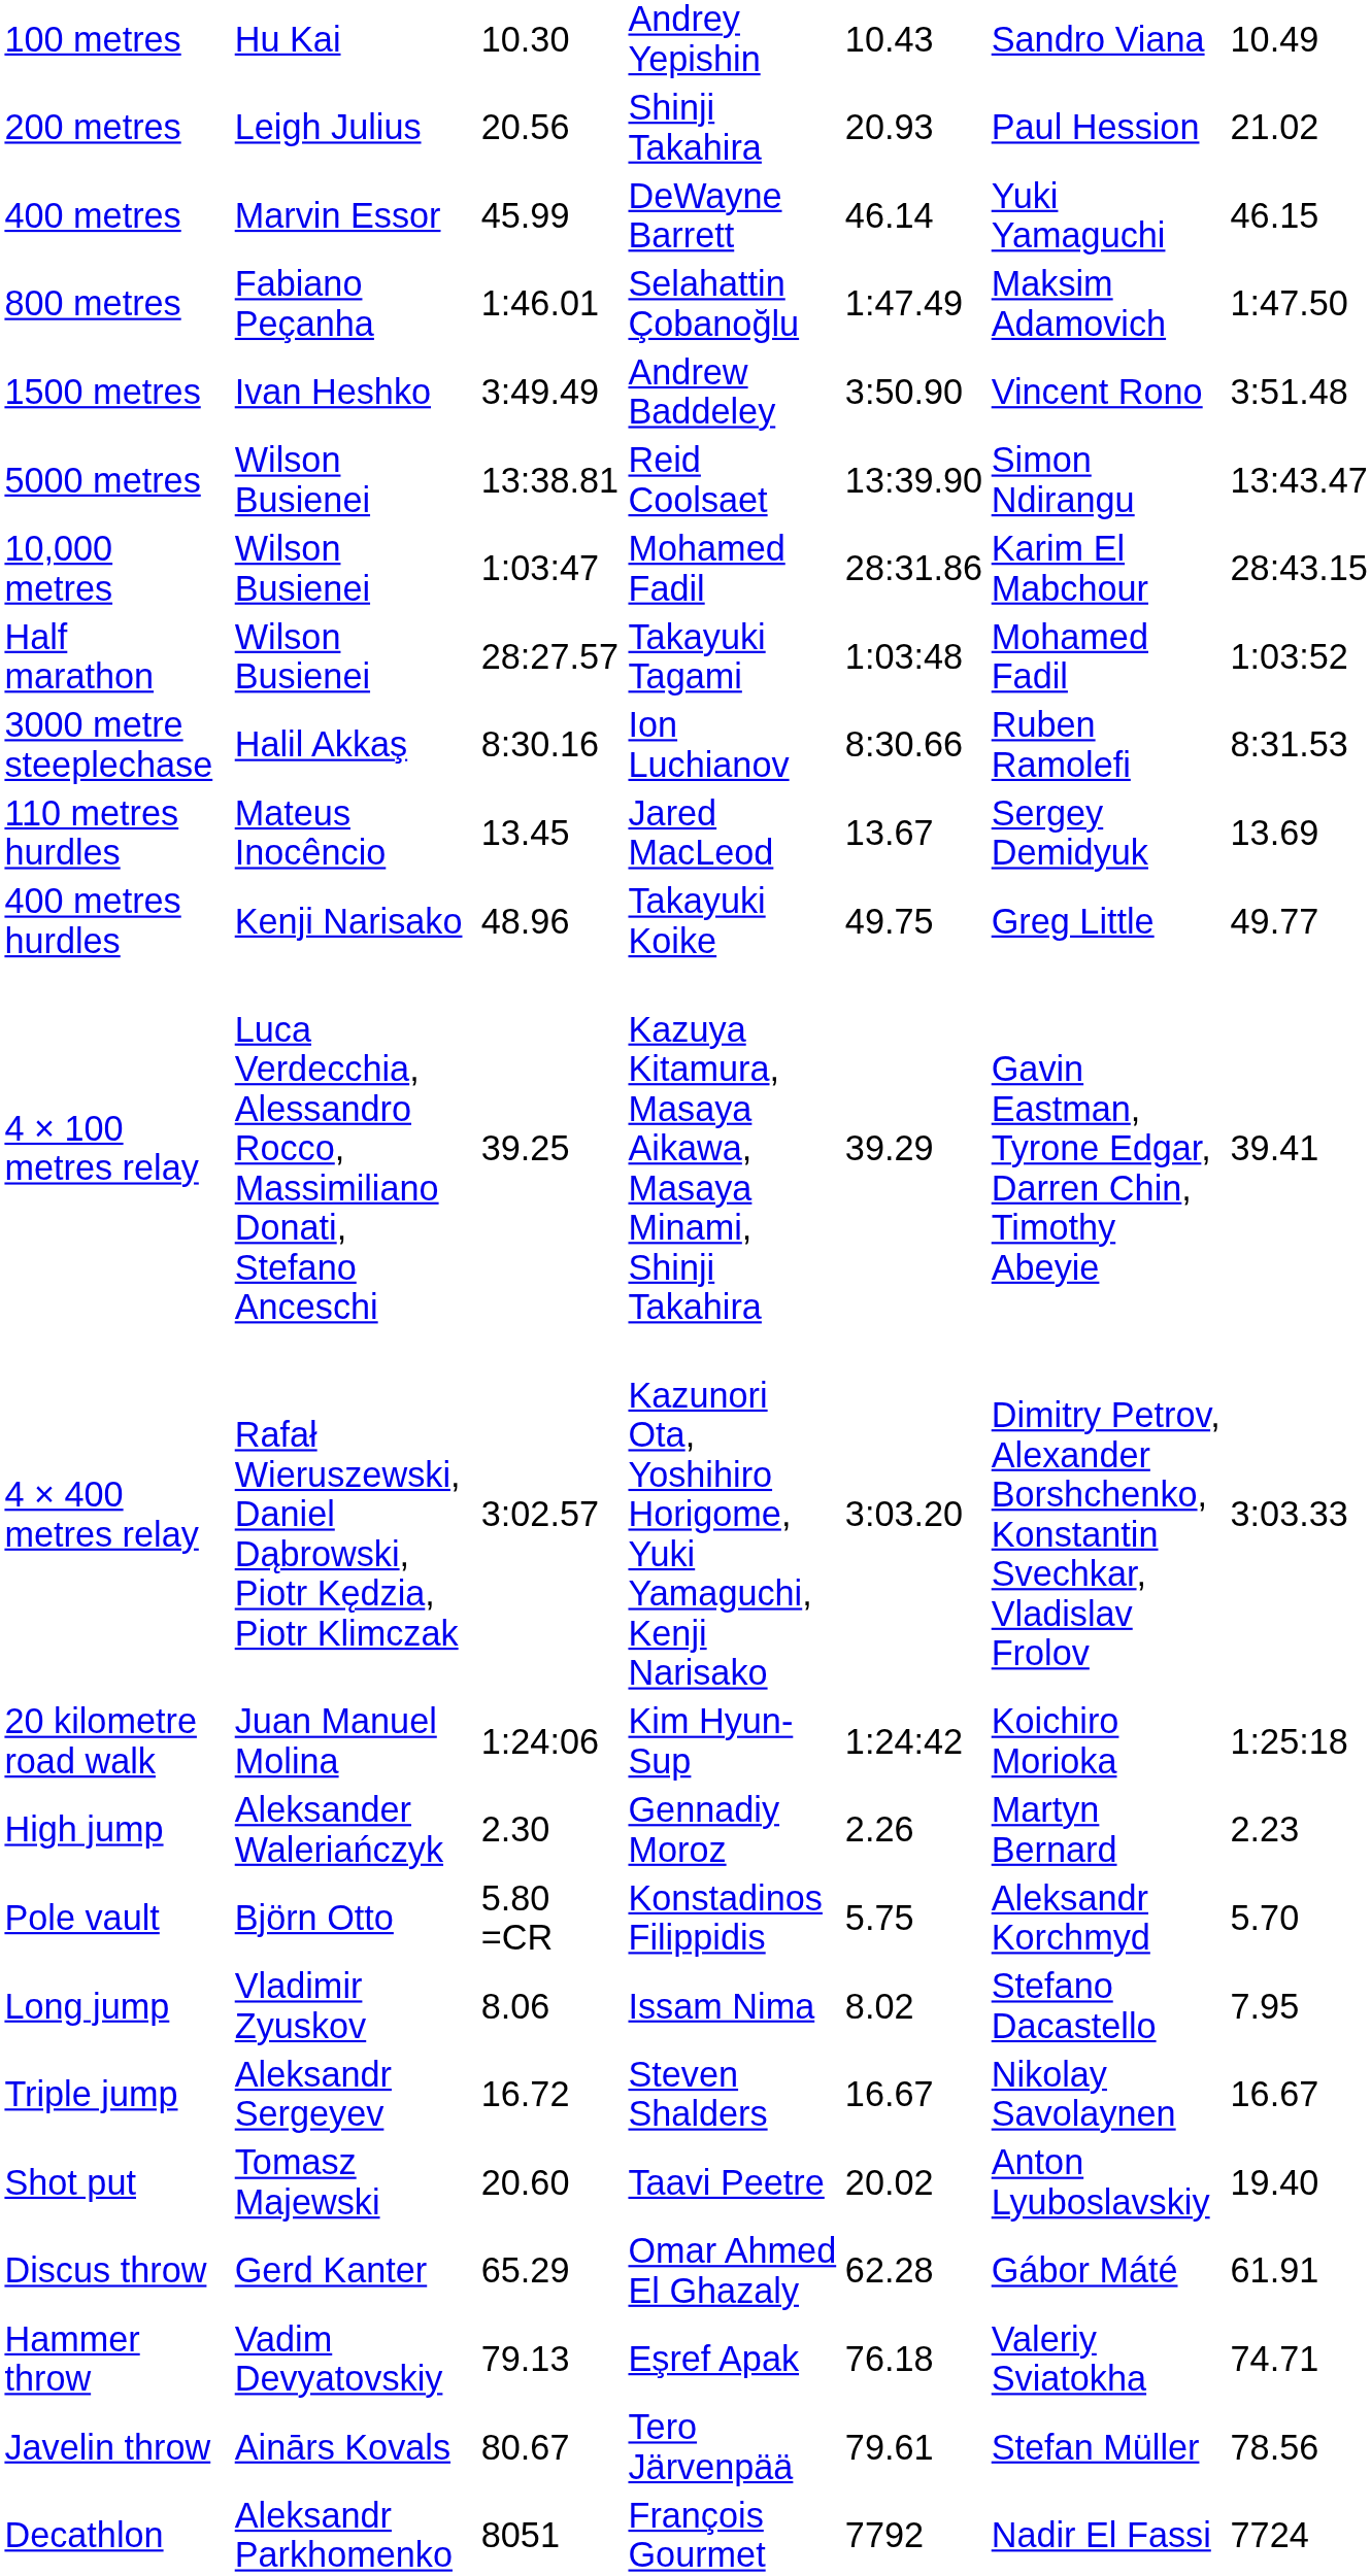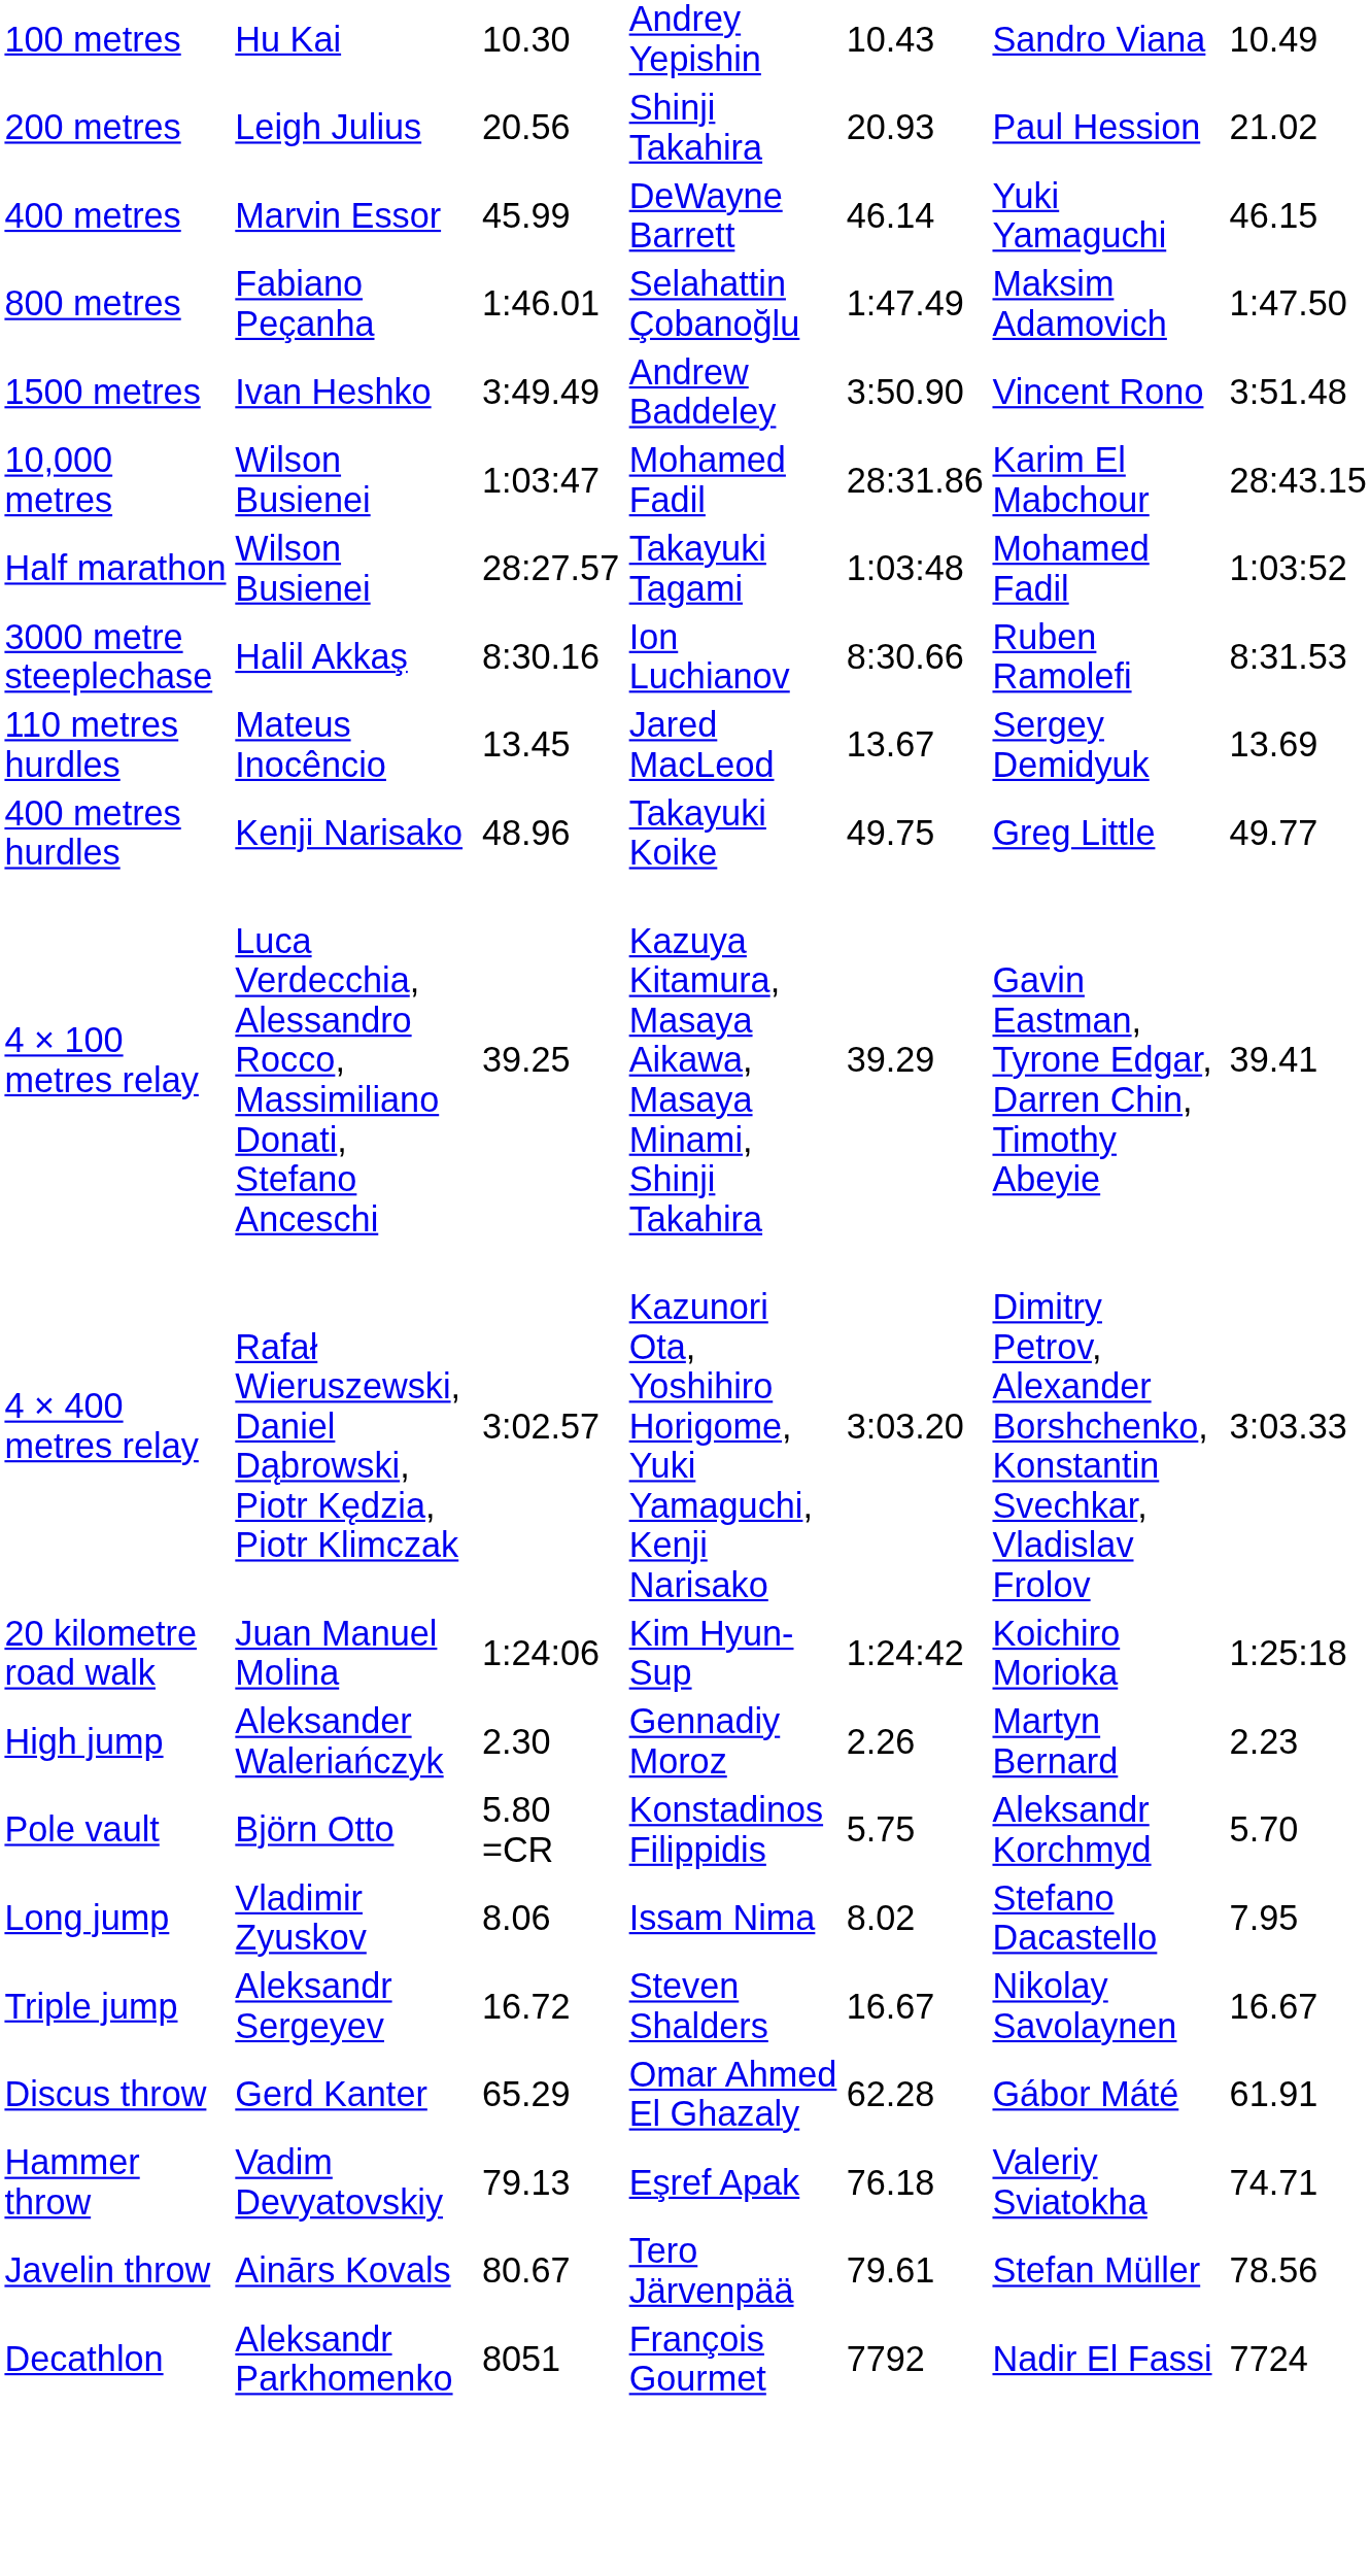- row: 5000 metres | Wilson Busienei | 13:38.81 | Reid Coolsaet | 13:39.90 | Simon Ndirangu | 13:43.47
- row: Shot put | Tomasz Majewski | 20.60 | Taavi Peetre | 20.02 | Anton Lyuboslavskiy | 19.40
